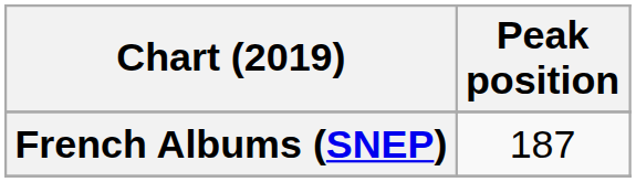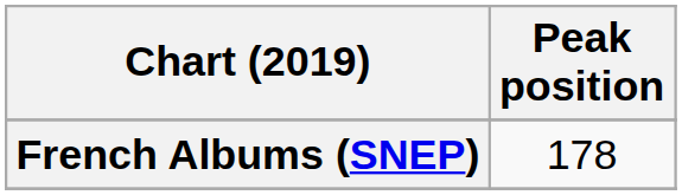French Albums (SNEP) | Peak position: 187 -> 178
